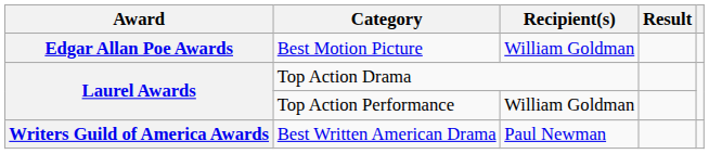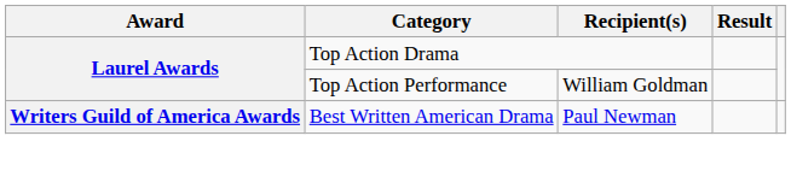- row: Edgar Allan Poe Awards | Best Motion Picture | William Goldman
